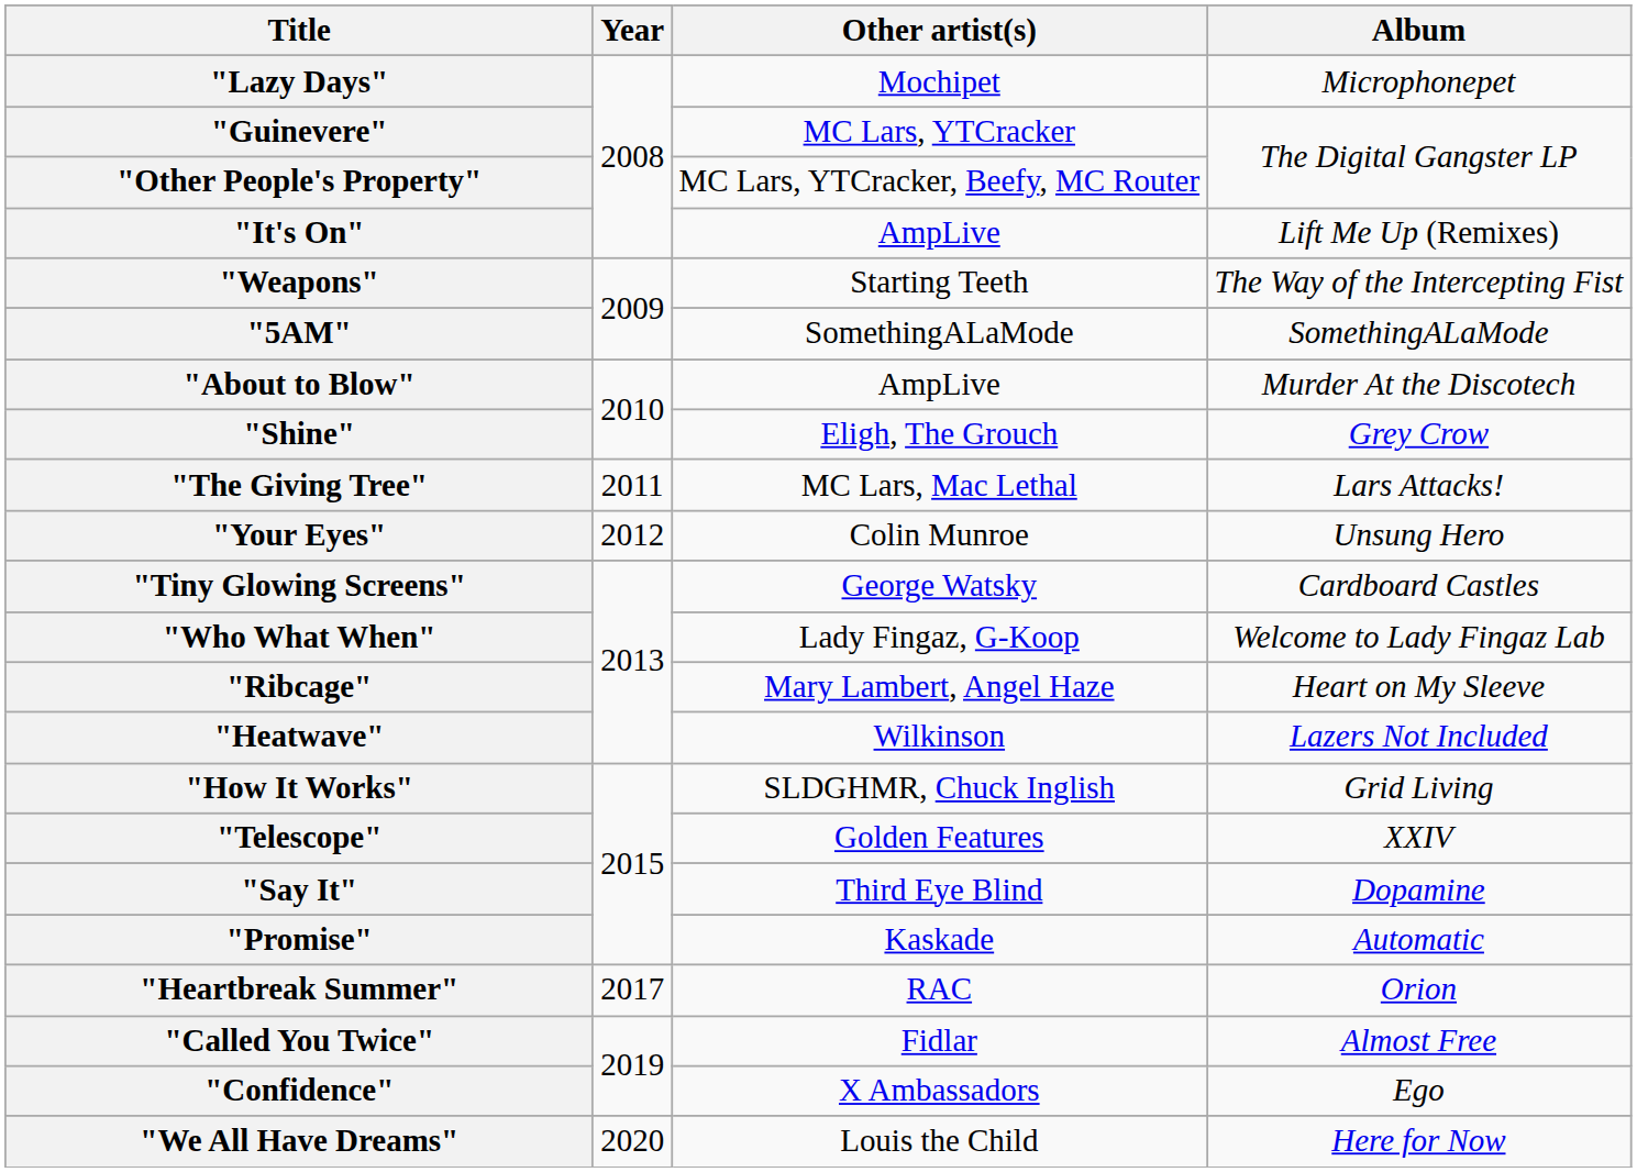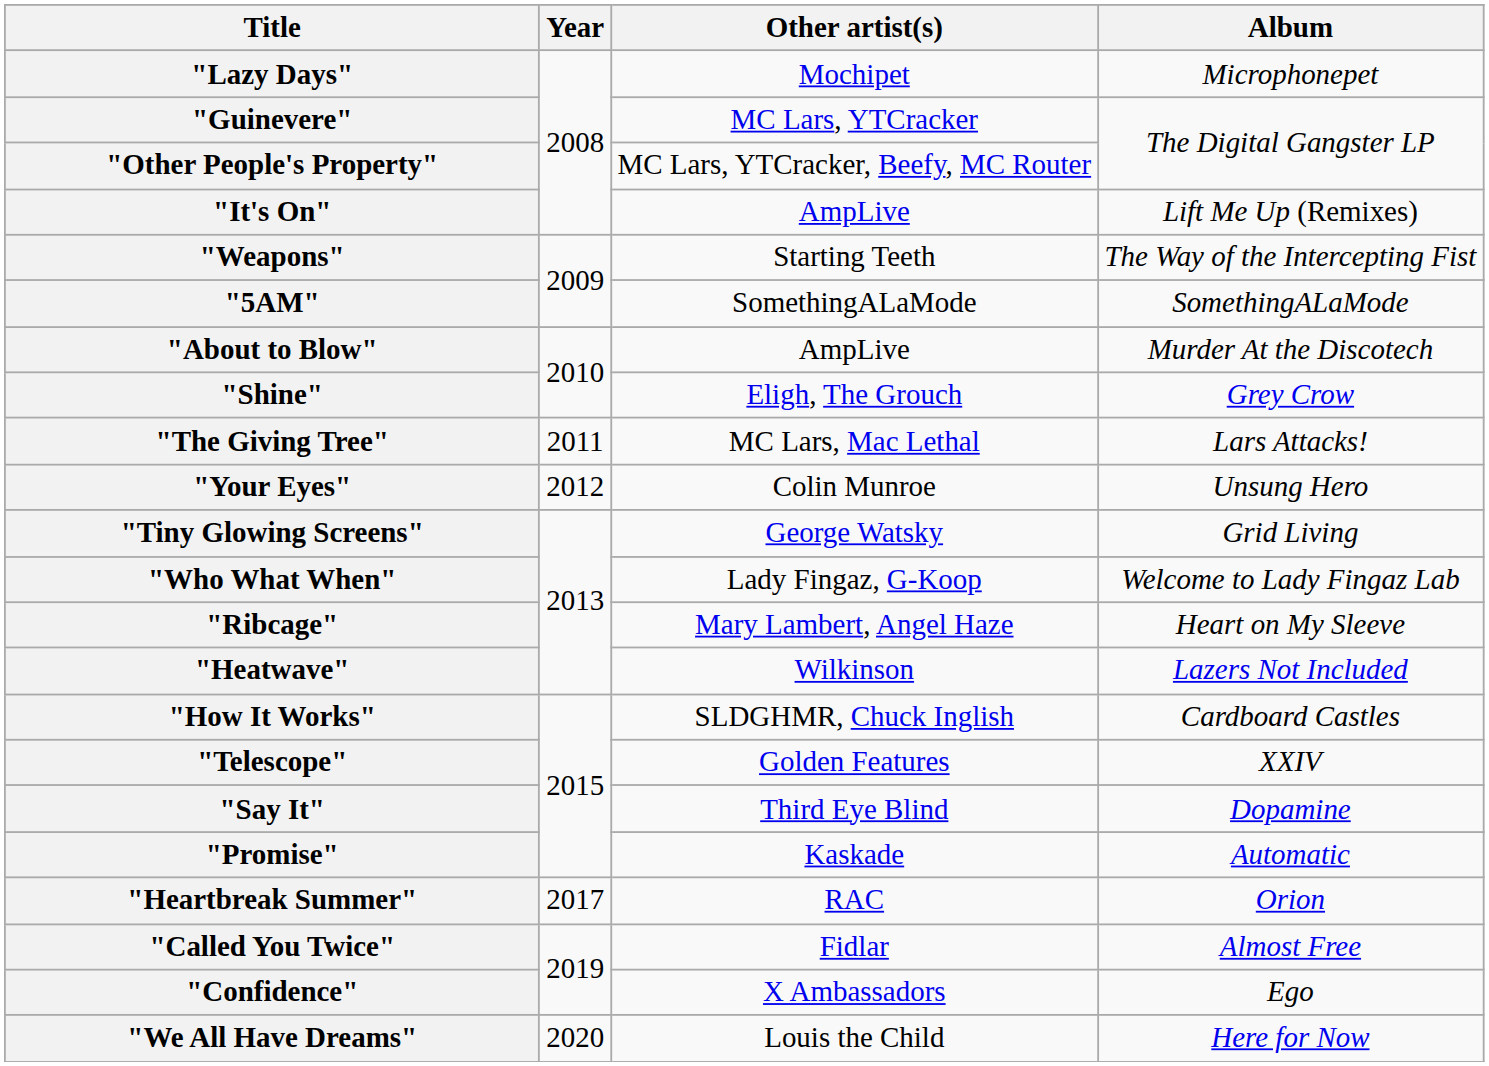"Tiny Glowing Screens" | Album: Cardboard Castles -> Grid Living
"How It Works" | Album: Grid Living -> Cardboard Castles
